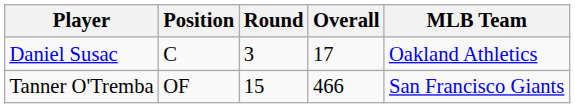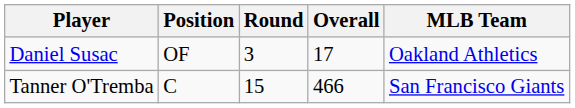Daniel Susac | Position: C -> OF
Tanner O'Tremba | Position: OF -> C
